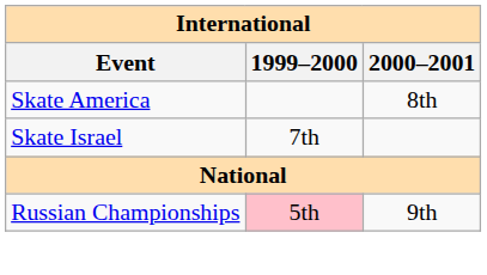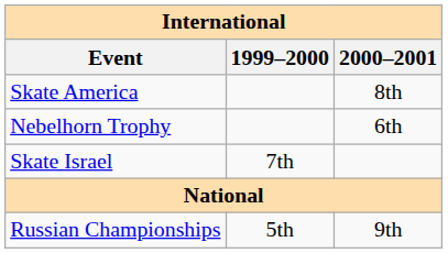+ row: Nebelhorn Trophy | 6th
Russian Championships | 1999–2000: pink background -> no background
